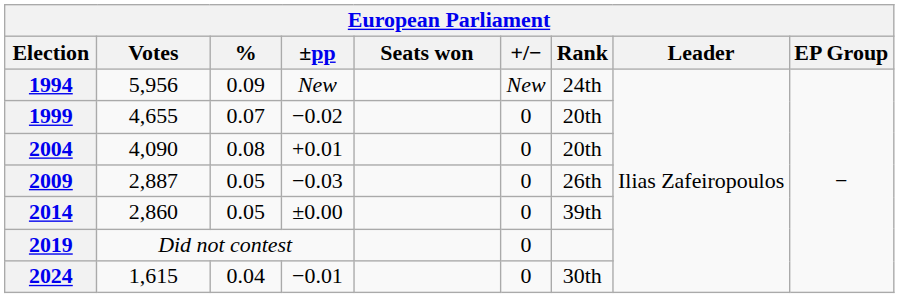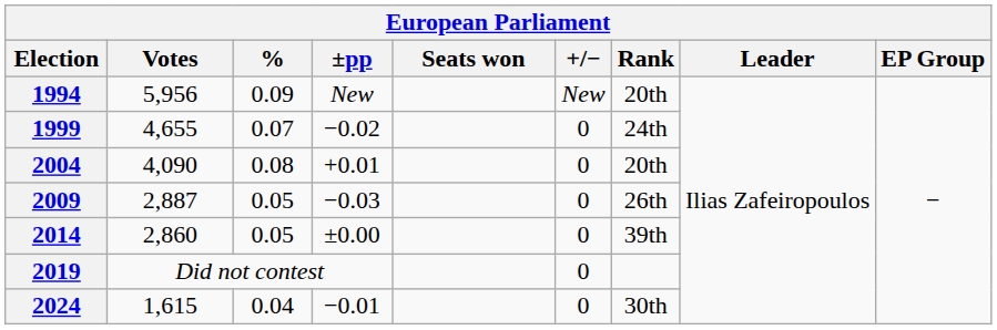1994 | Rank: 24th -> 20th
1999 | Rank: 20th -> 24th
